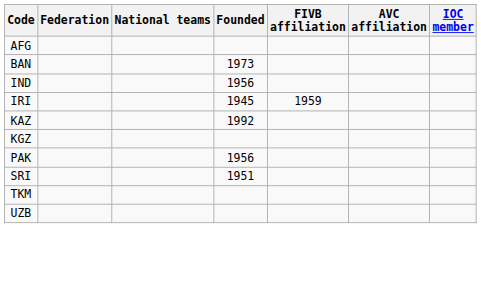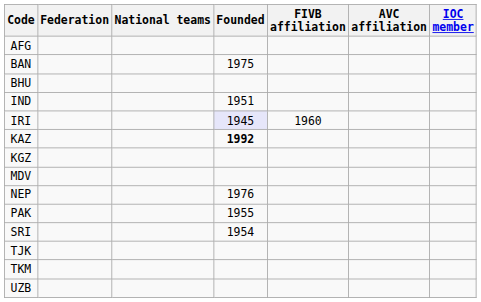BAN | Founded: 1973 -> 1975
+ row: BHU
IND | Founded: 1956 -> 1951
IRI | Founded: no background -> lavender background
IRI | FIVB affiliation: 1959 -> 1960
KAZ | Founded: normal -> bold
+ row: MDV
+ row: NEP | 1976
PAK | Founded: 1956 -> 1955
SRI | Founded: 1951 -> 1954
+ row: TJK
